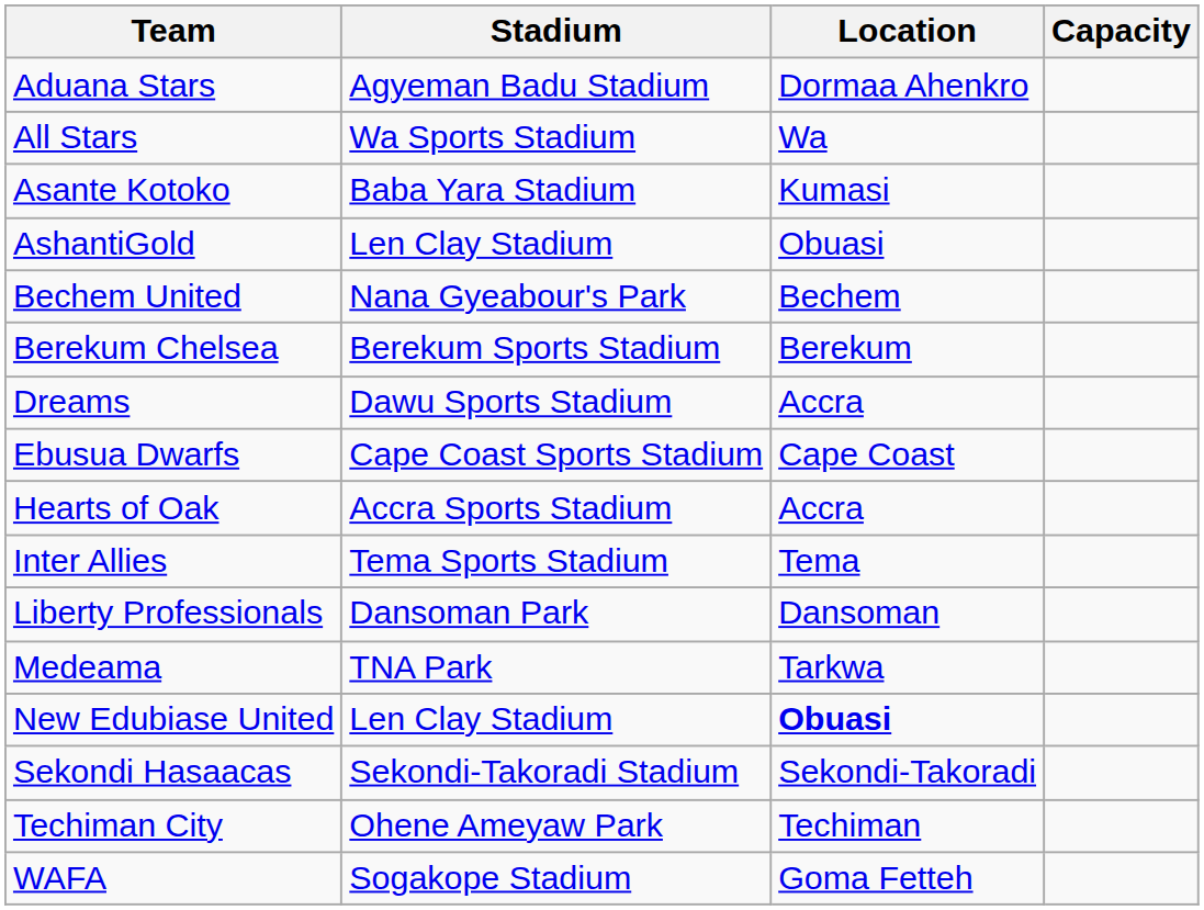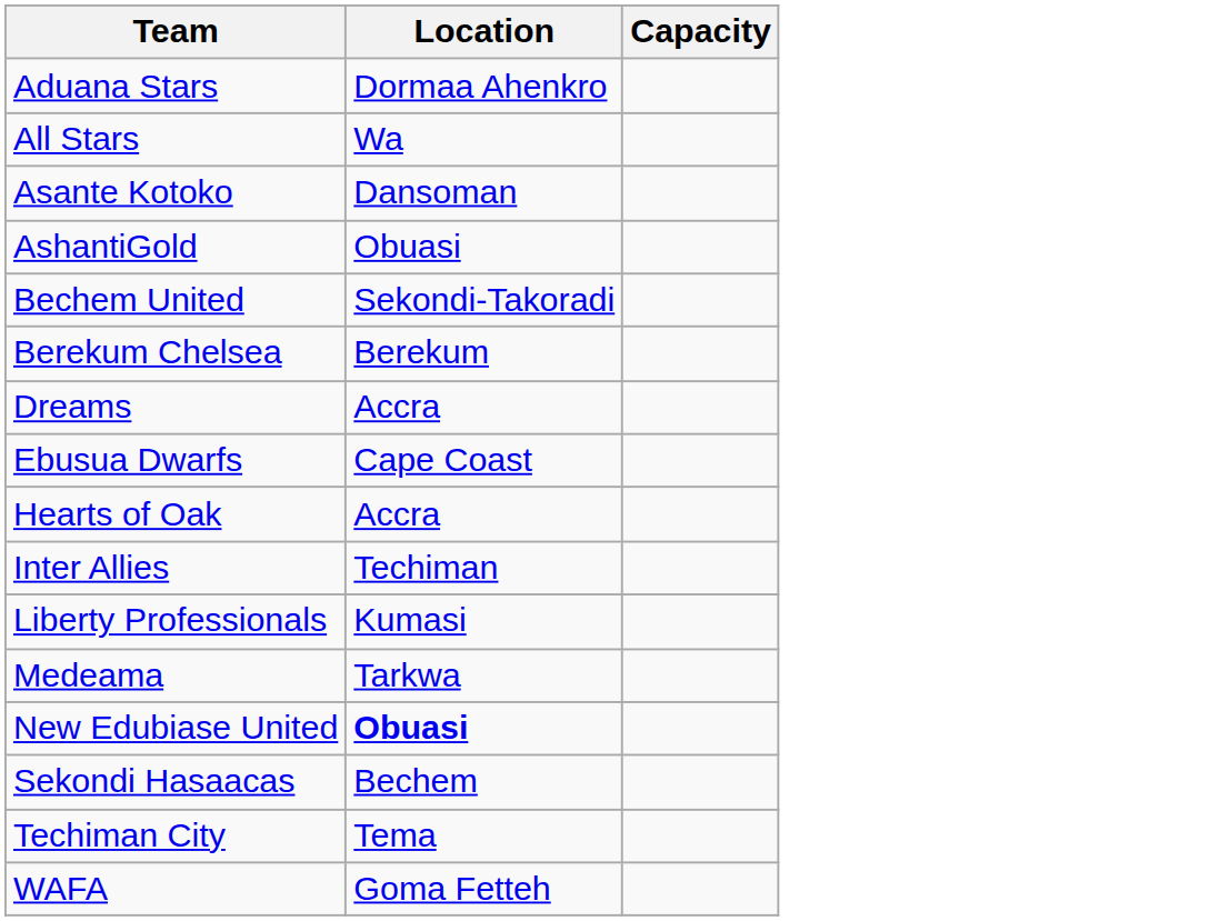- column: Stadium | Agyeman Badu Stadium | Wa Sports Stadium | Baba Yara Stadium | Len Clay Stadium | Nana Gyeabour's Park | Berekum Sports Stadium | Dawu Sports Stadium | Cape Coast Sports Stadium | Accra Sports Stadium | Tema Sports Stadium | Dansoman Park | TNA Park | Len Clay Stadium | Sekondi-Takoradi Stadium | Ohene Ameyaw Park | Sogakope Stadium
Asante Kotoko | Location: Kumasi -> Dansoman
Bechem United | Location: Bechem -> Sekondi-Takoradi
Inter Allies | Location: Tema -> Techiman
Liberty Professionals | Location: Dansoman -> Kumasi
Sekondi Hasaacas | Location: Sekondi-Takoradi -> Bechem
Techiman City | Location: Techiman -> Tema
